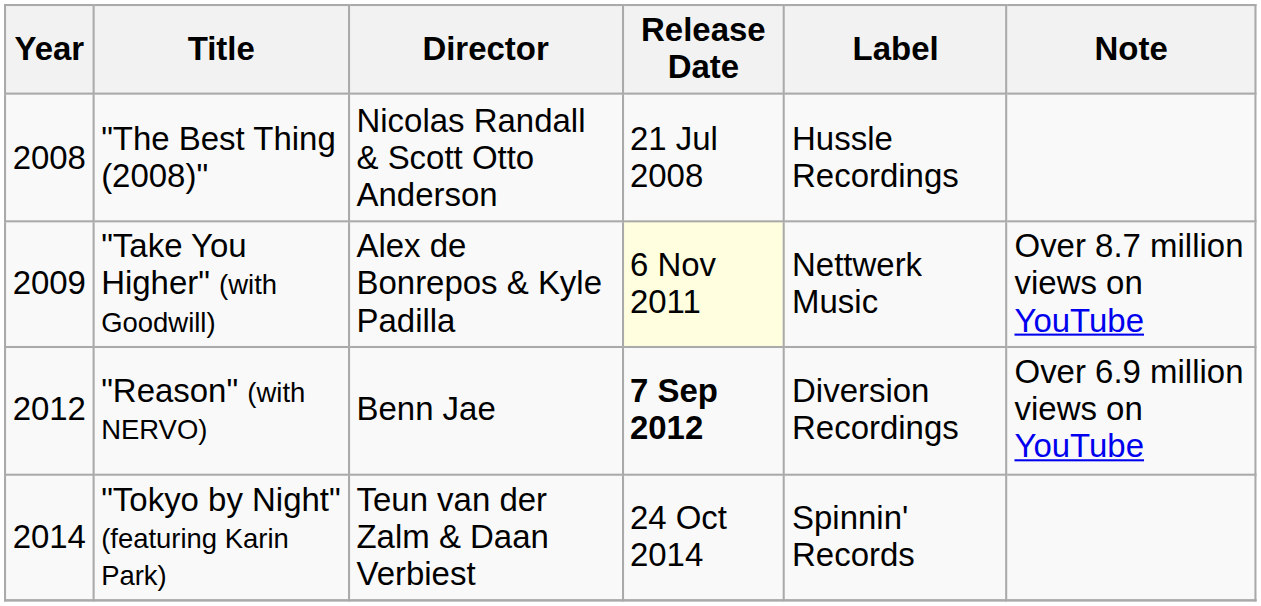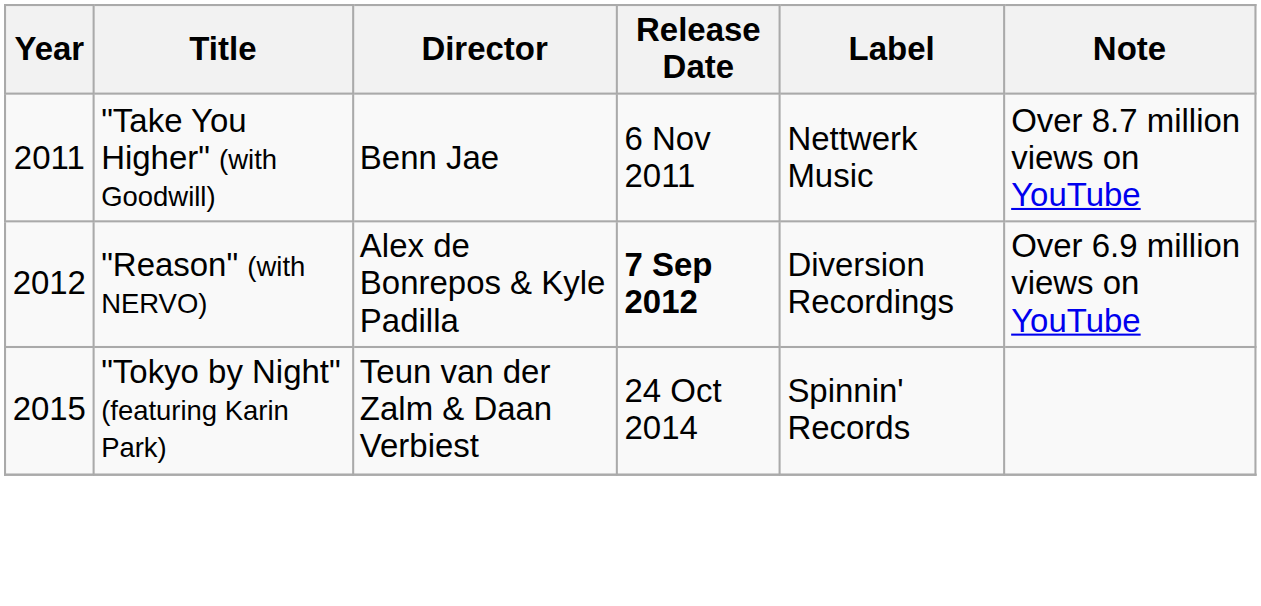- row: 2008 | "The Best Thing (2008)" | Nicolas Randall & Scott Otto Anderson | 21 Jul 2008 | Hussle Recordings
"Take You Higher" (with Goodwill) | Year: 2009 -> 2011
"Take You Higher" (with Goodwill) | Director: Alex de Bonrepos & Kyle Padilla -> Benn Jae
"Take You Higher" (with Goodwill) | Release Date: lightyellow background -> no background
"Reason" (with NERVO) | Director: Benn Jae -> Alex de Bonrepos & Kyle Padilla
"Tokyo by Night" (featuring Karin Park) | Year: 2014 -> 2015
